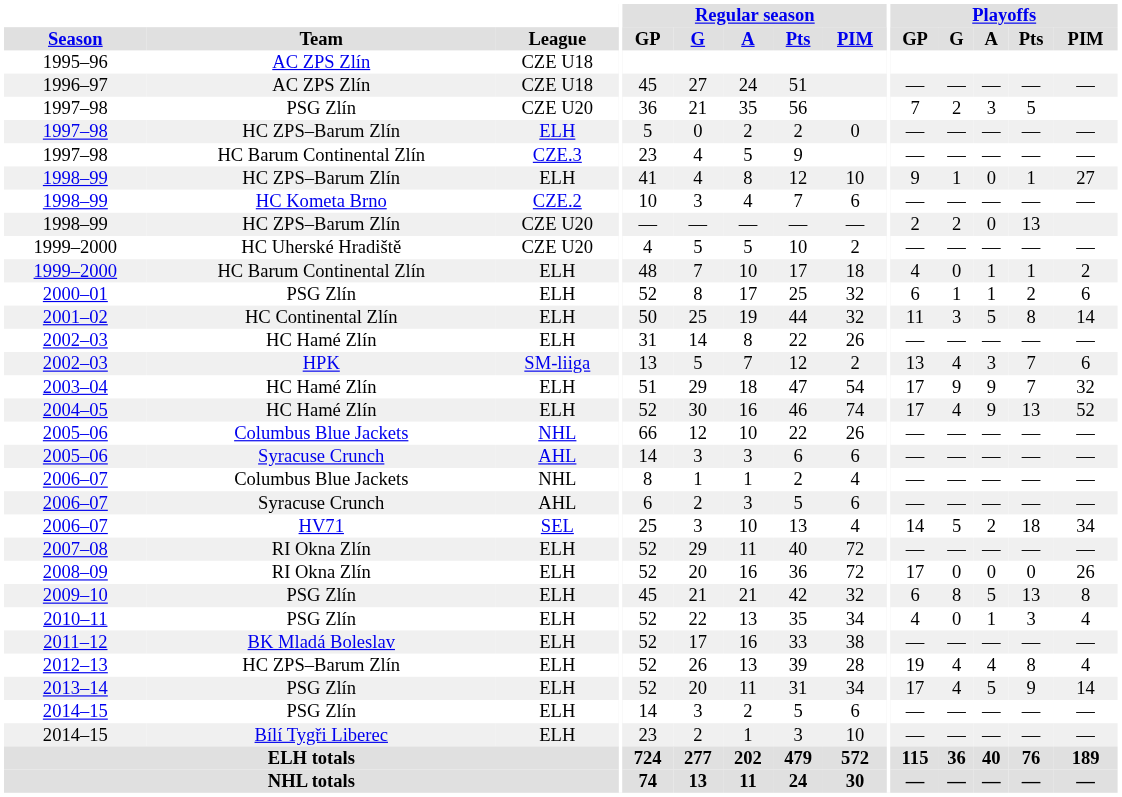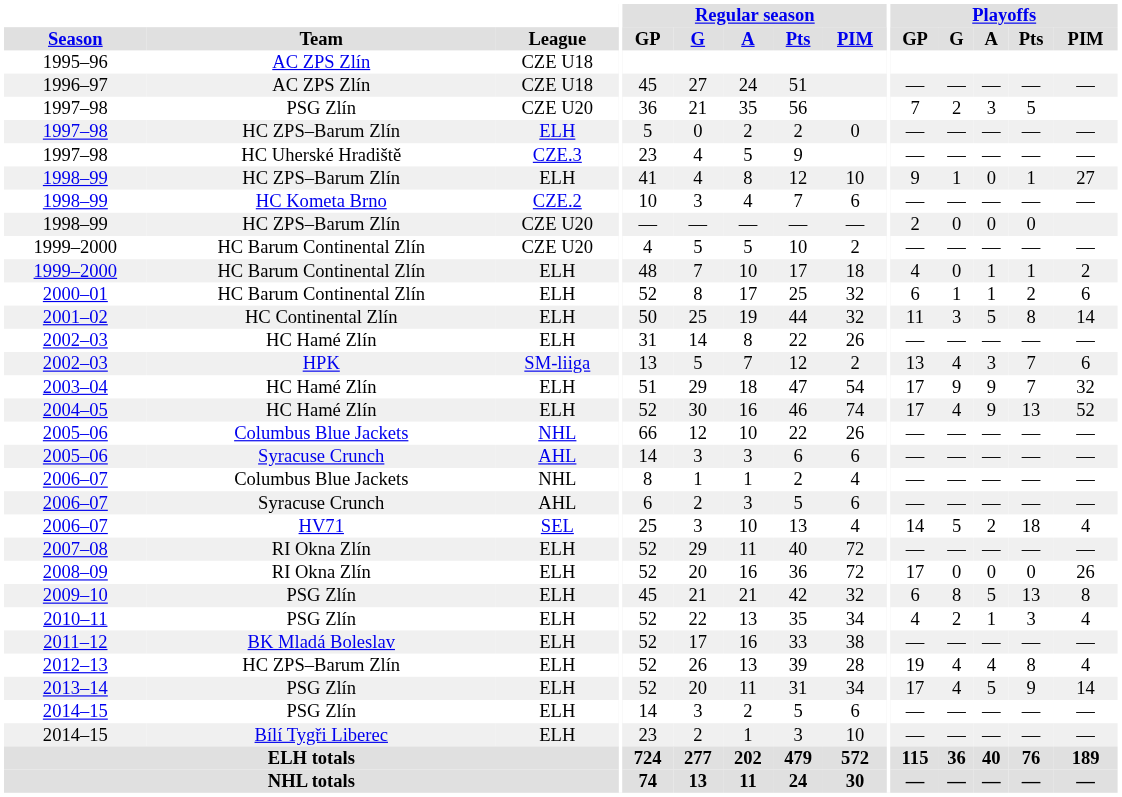1997–98 / CZE.3 | Team: HC Barum Continental Zlín -> HC Uherské Hradiště
1998–99 / CZE U20 | Playoffs / G: 2 -> 0
1998–99 / CZE U20 | Playoffs / Pts: 13 -> 0
1999–2000 / CZE U20 | Team: HC Uherské Hradiště -> HC Barum Continental Zlín
2000–01 | Team: PSG Zlín -> HC Barum Continental Zlín
2006–07 / SEL | Playoffs / PIM: 34 -> 4
2010–11 | Playoffs / G: 0 -> 2
